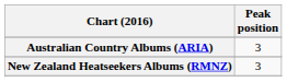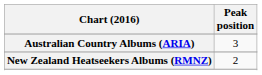New Zealand Heatseekers Albums (RMNZ) | Peak position: 3 -> 2
